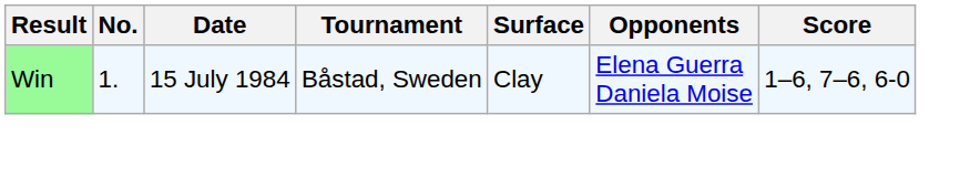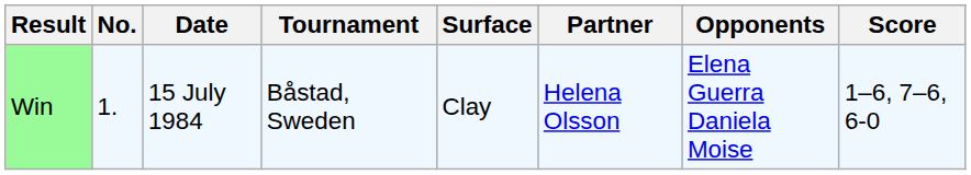+ column: Partner | Helena Olsson
